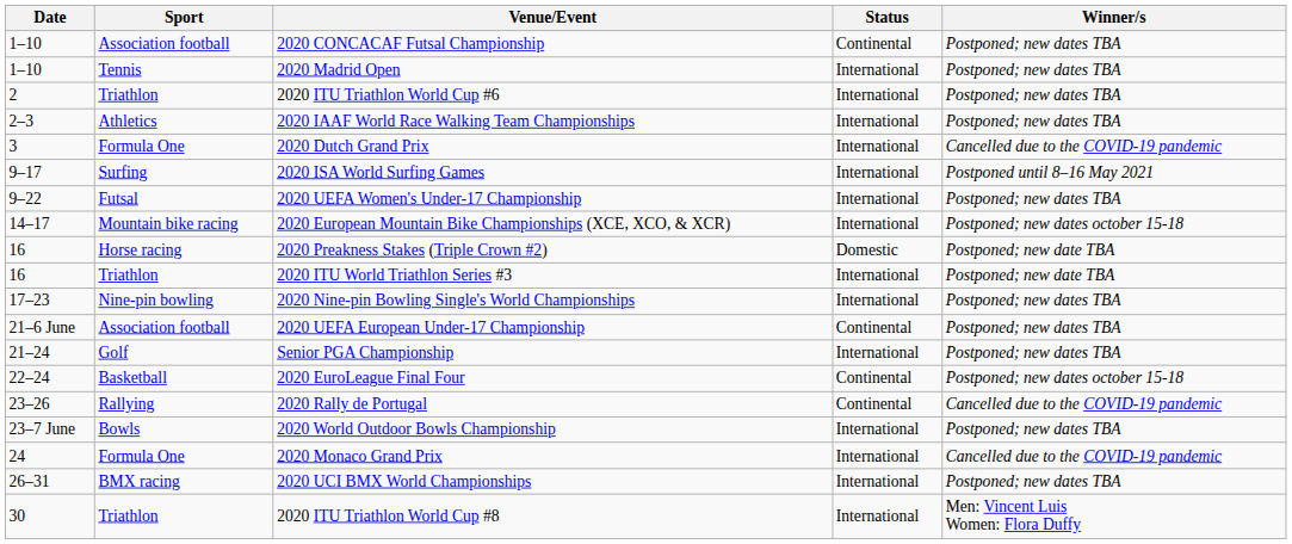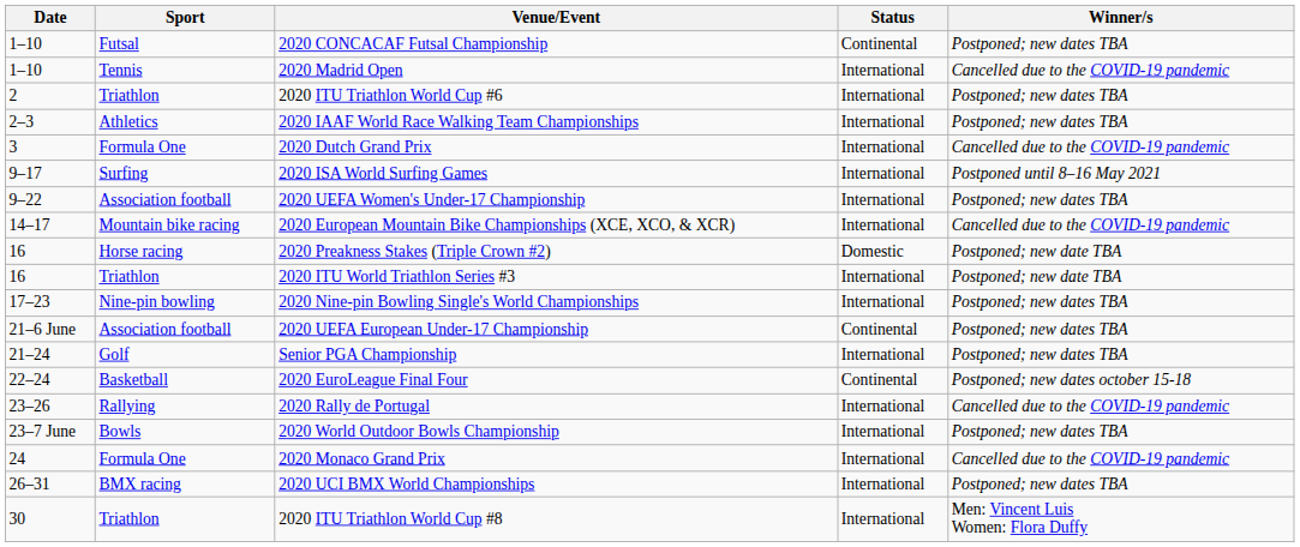2020 CONCACAF Futsal Championship | Sport: Association football -> Futsal
2020 Madrid Open | Winner/s: Postponed; new dates TBA -> Cancelled due to the COVID-19 pandemic
2020 UEFA Women's Under-17 Championship | Sport: Futsal -> Association football
2020 European Mountain Bike Championships (XCE, XCO, & XCR) | Winner/s: Postponed; new dates october 15-18 -> Cancelled due to the COVID-19 pandemic
2020 Rally de Portugal | Status: Continental -> International
